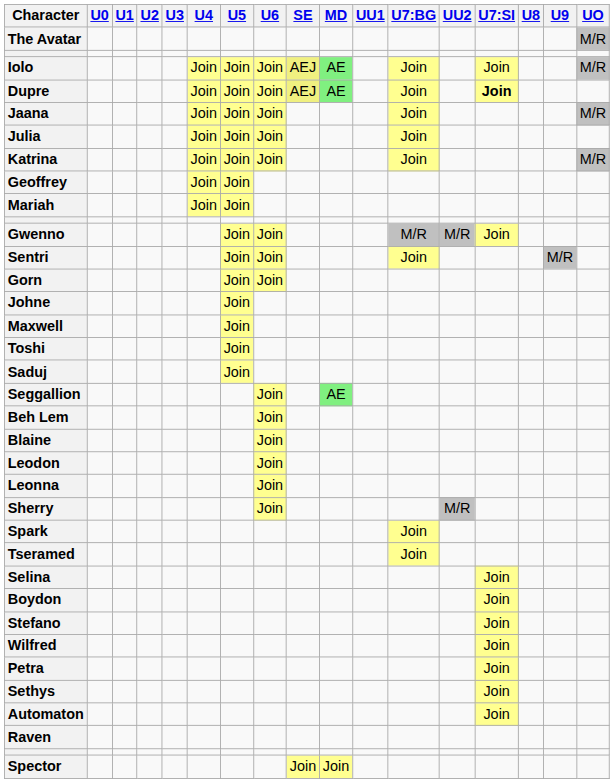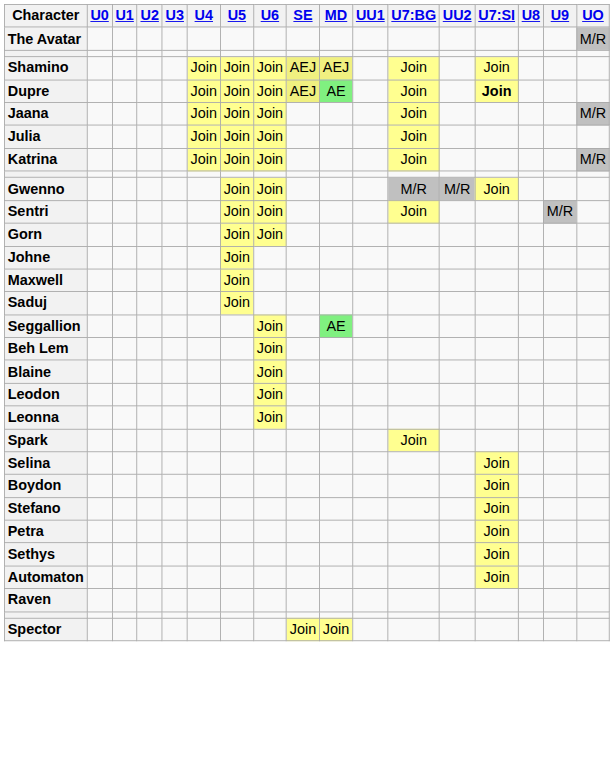- row: Iolo | Join | Join | Join | AEJ | AE | Join | Join | M/R
+ row: Shamino | Join | Join | Join | AEJ | AEJ | Join | Join
- row: Geoffrey | Join | Join
- row: Mariah | Join | Join
- row: Toshi | Join
- row: Sherry | Join | M/R
- row: Tseramed | Join
- row: Wilfred | Join
